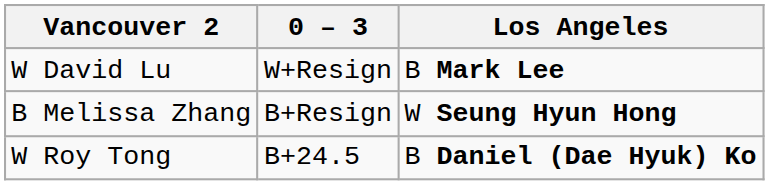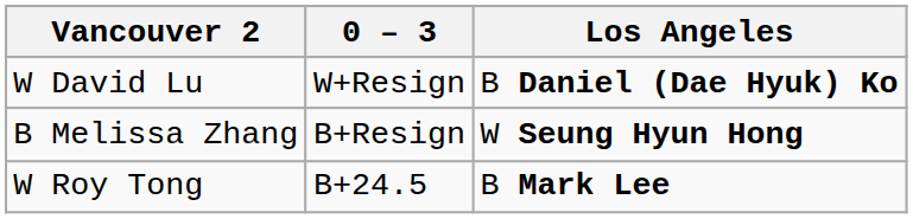W David Lu | Los Angeles: B Mark Lee -> B Daniel (Dae Hyuk) Ko
W Roy Tong | Los Angeles: B Daniel (Dae Hyuk) Ko -> B Mark Lee
